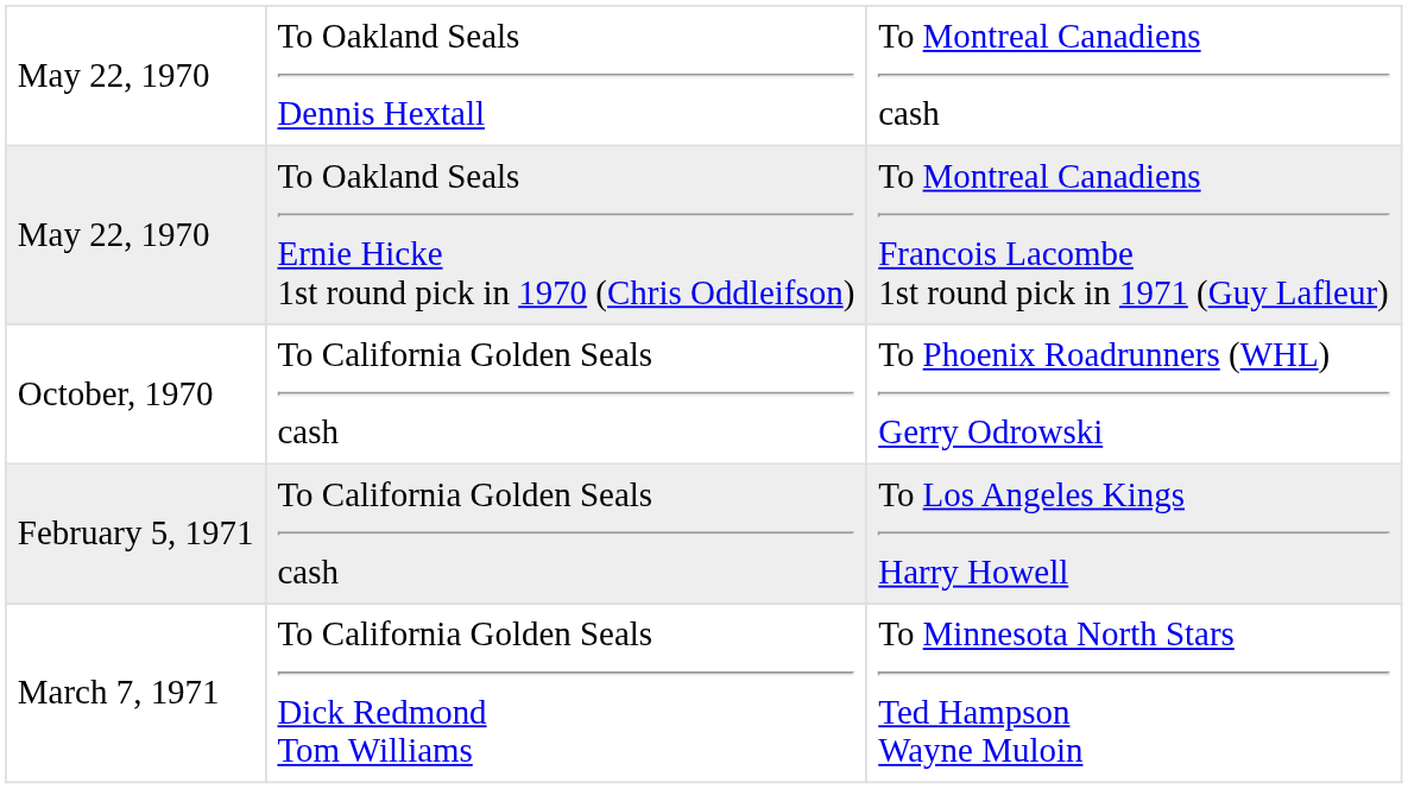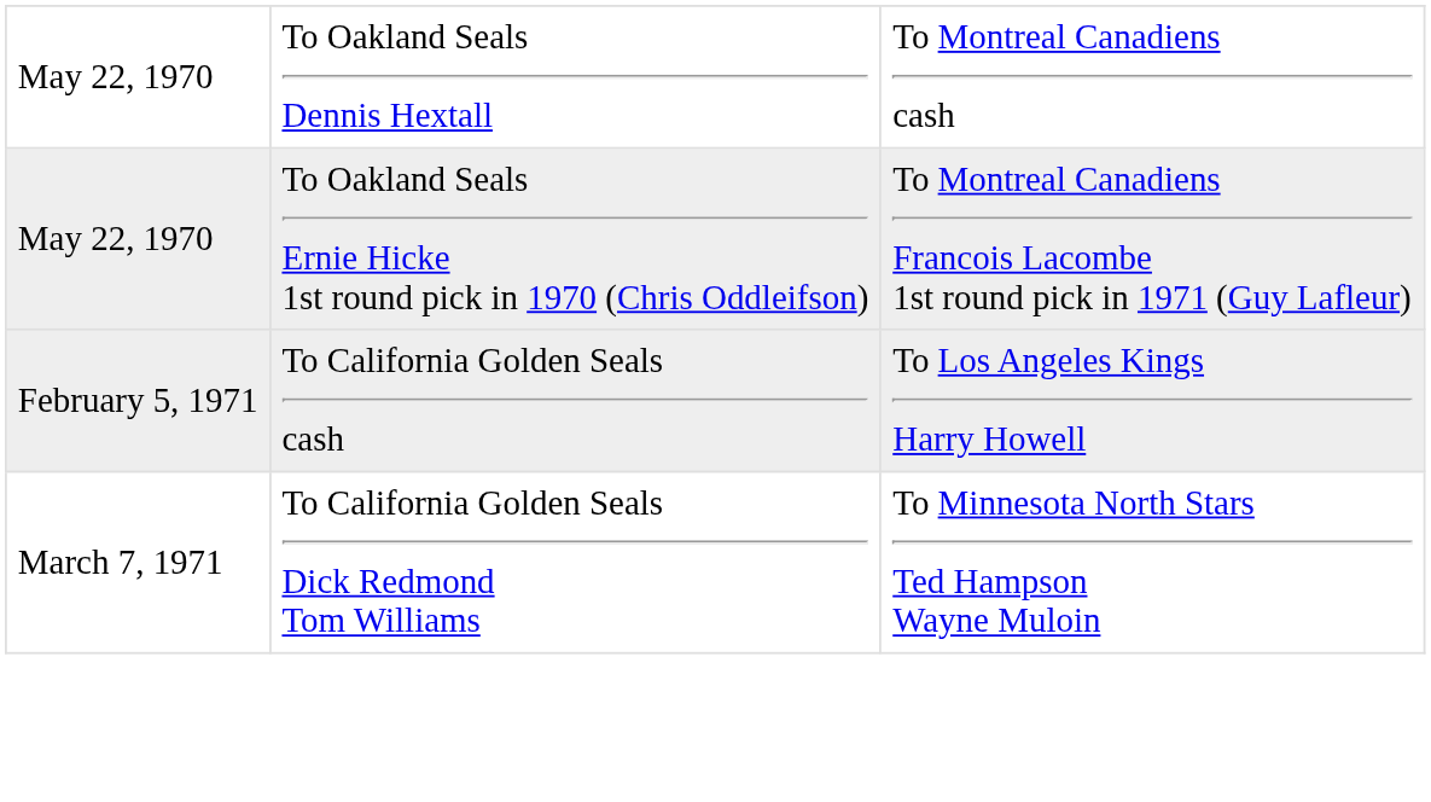- row: October, 1970 | To California Golden Seals cash | To Phoenix Roadrunners (WHL) Gerry Odrowski
